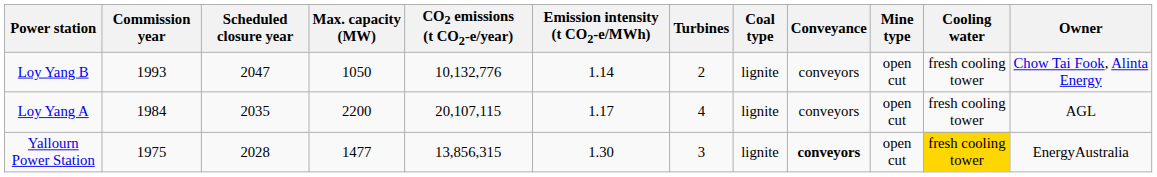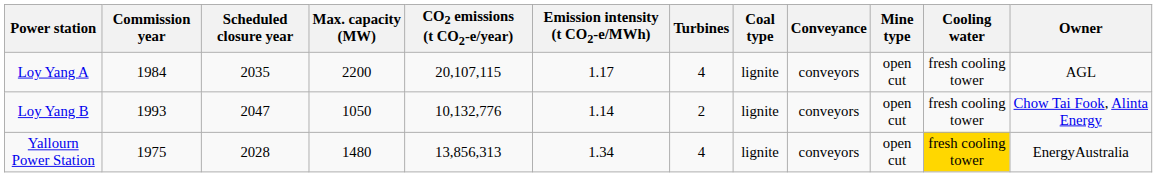rows swapped: Loy Yang A <-> Loy Yang B
Yallourn Power Station | Max. capacity (MW): 1477 -> 1480
Yallourn Power Station | CO2 emissions (t CO2-e/year): 13,856,315 -> 13,856,313
Yallourn Power Station | Emission intensity (t CO2-e/MWh): 1.30 -> 1.34
Yallourn Power Station | Turbines: 3 -> 4
Yallourn Power Station | Conveyance: bold -> normal
